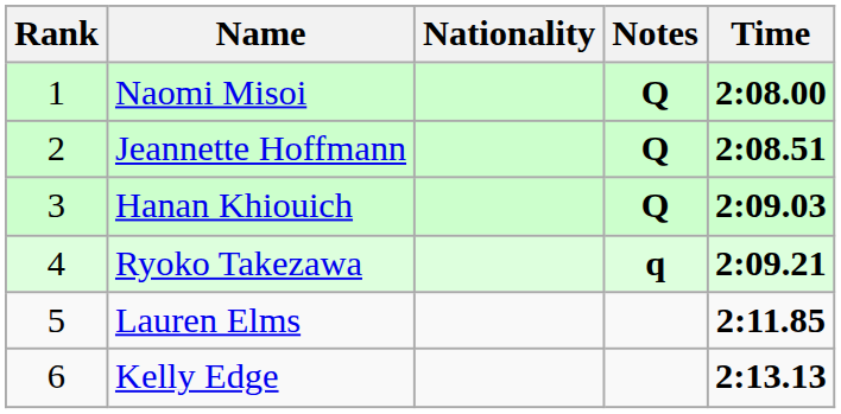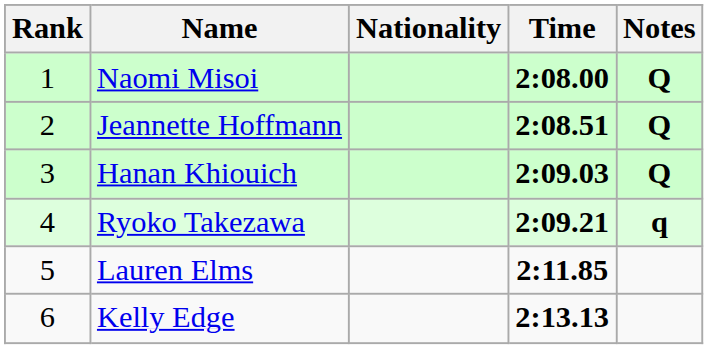columns swapped: Time <-> Notes
